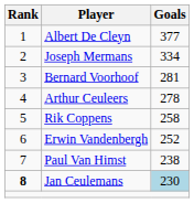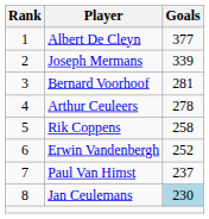Joseph Mermans | Goals: 334 -> 339
Paul Van Himst | Goals: 238 -> 237
Jan Ceulemans | Rank: bold -> normal
